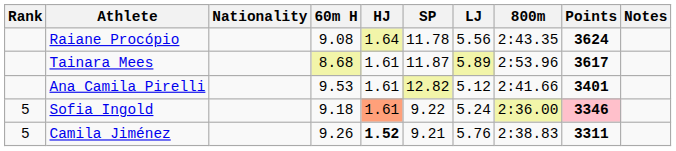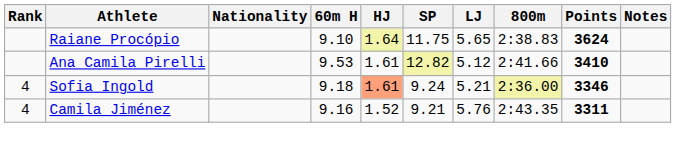Raiane Procópio | 60m H: 9.08 -> 9.10
Raiane Procópio | SP: 11.78 -> 11.75
Raiane Procópio | LJ: 5.56 -> 5.65
Raiane Procópio | 800m: 2:43.35 -> 2:38.83
- row: Tainara Mees | 8.68 | 1.61 | 11.87 | 5.89 | 2:53.96 | 3617
Ana Camila Pirelli | Points: 3401 -> 3410
Sofia Ingold | Rank: 5 -> 4
Sofia Ingold | SP: 9.22 -> 9.24
Sofia Ingold | LJ: 5.24 -> 5.21
Sofia Ingold | Points: pink background -> no background
Camila Jiménez | Rank: 5 -> 4
Camila Jiménez | 60m H: 9.26 -> 9.16
Camila Jiménez | HJ: bold -> normal
Camila Jiménez | 800m: 2:38.83 -> 2:43.35
